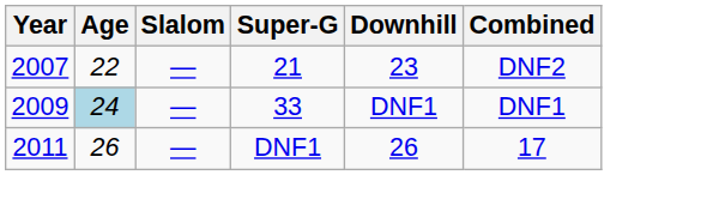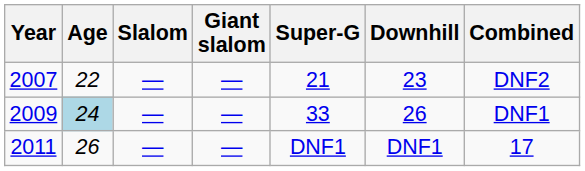+ column: Giant slalom | — | — | —
2009 | Downhill: DNF1 -> 26
2011 | Downhill: 26 -> DNF1
